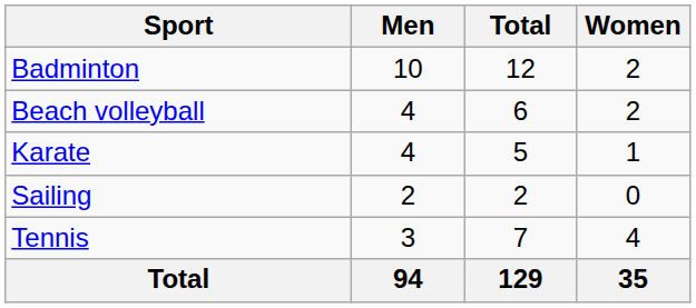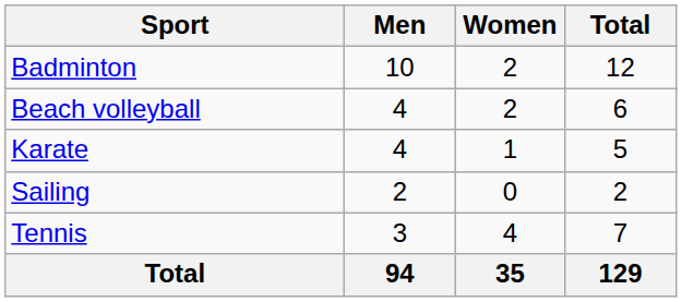columns swapped: Women <-> Total
